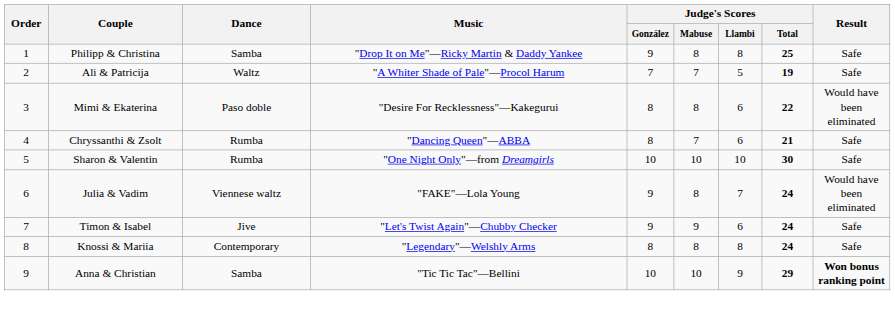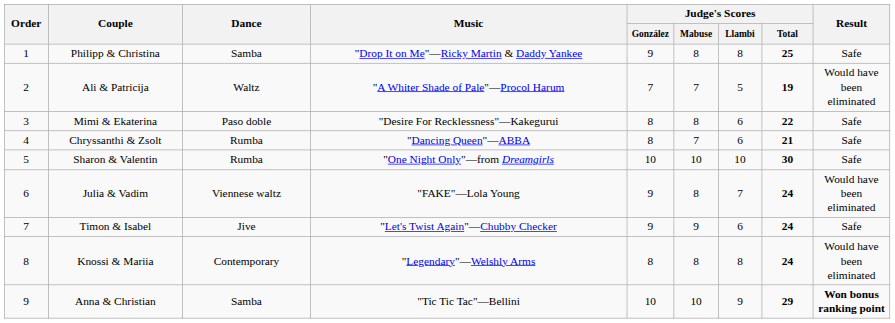Ali & Patricija | Result: Safe -> Would have been eliminated
Mimi & Ekaterina | Result: Would have been eliminated -> Safe
Knossi & Mariia | Result: Safe -> Would have been eliminated
